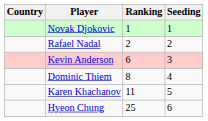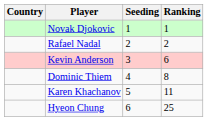columns swapped: Ranking <-> Seeding
